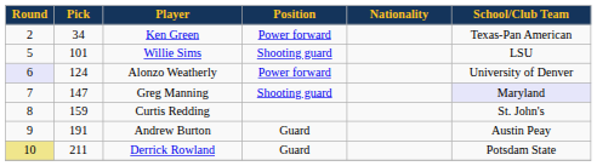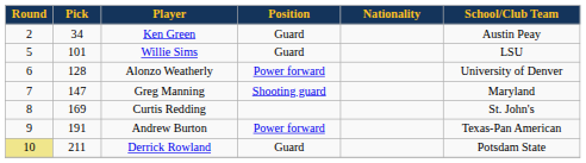Ken Green | Position: Power forward -> Guard
Ken Green | School/Club Team: Texas-Pan American -> Austin Peay
Willie Sims | Position: Shooting guard -> Guard
Alonzo Weatherly | Round: lavender background -> no background
Alonzo Weatherly | Pick: 124 -> 128
Greg Manning | School/Club Team: lavender background -> no background
Curtis Redding | Pick: 159 -> 169
Andrew Burton | Position: Guard -> Power forward
Andrew Burton | School/Club Team: Austin Peay -> Texas-Pan American
